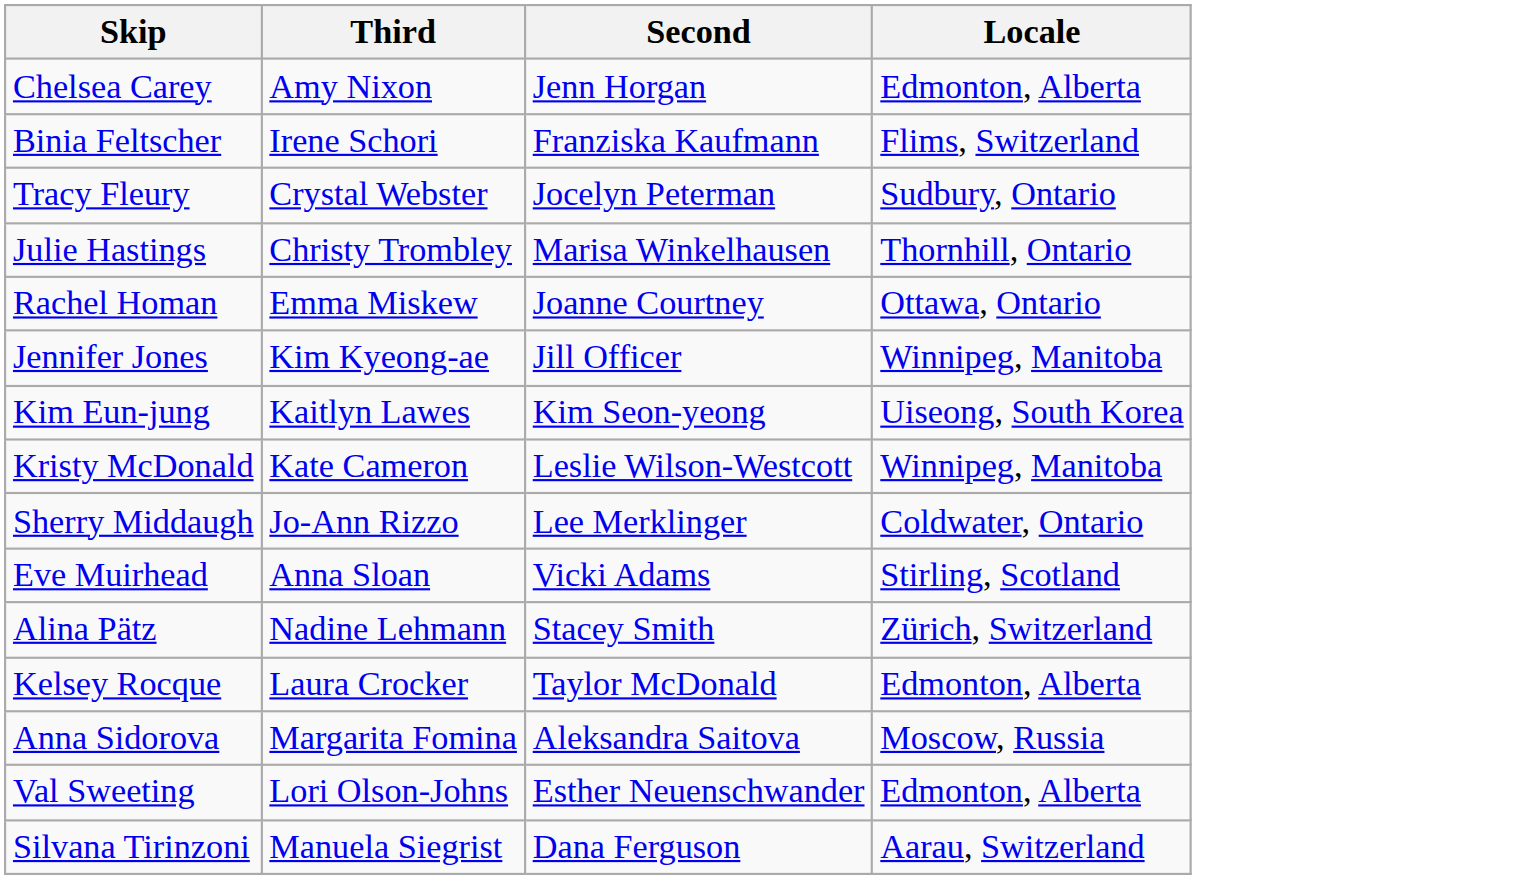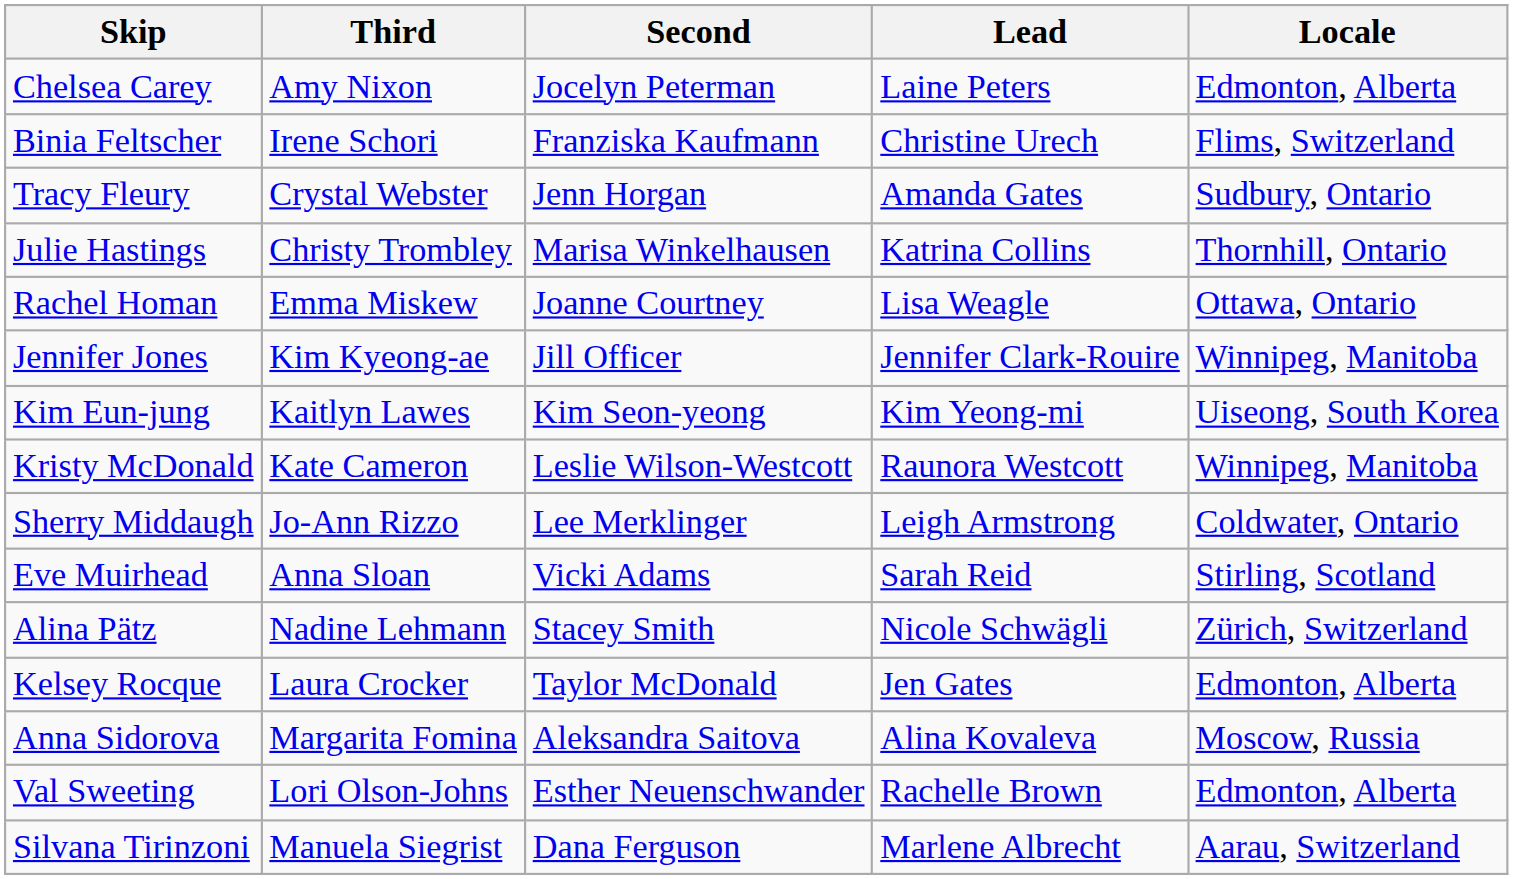+ column: Lead | Laine Peters | Christine Urech | Amanda Gates | Katrina Collins | Lisa Weagle | Jennifer Clark-Rouire | Kim Yeong-mi | Raunora Westcott | Leigh Armstrong | Sarah Reid | Nicole Schwägli | Jen Gates | Alina Kovaleva | Rachelle Brown | Marlene Albrecht
Chelsea Carey | Second: Jenn Horgan -> Jocelyn Peterman
Tracy Fleury | Second: Jocelyn Peterman -> Jenn Horgan
